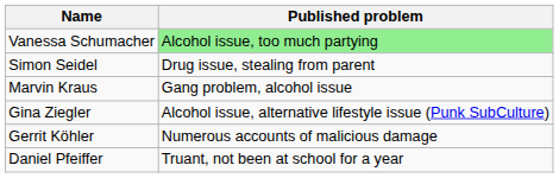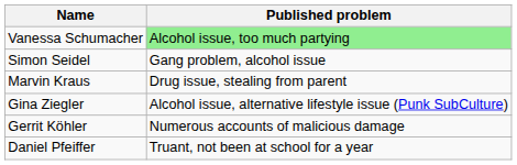Simon Seidel | Published problem: Drug issue, stealing from parent -> Gang problem, alcohol issue
Marvin Kraus | Published problem: Gang problem, alcohol issue -> Drug issue, stealing from parent
